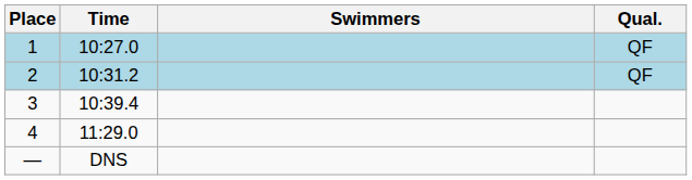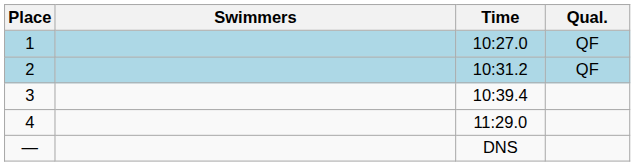columns swapped: Swimmers <-> Time
